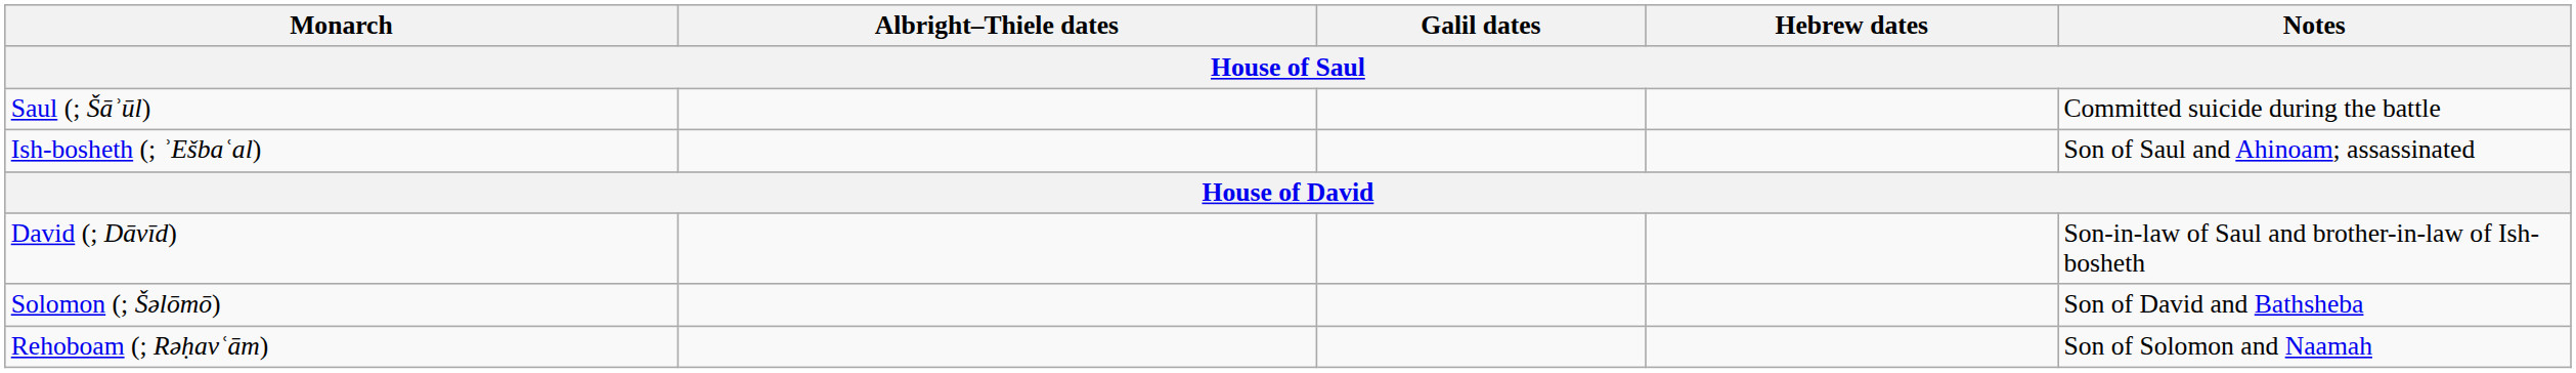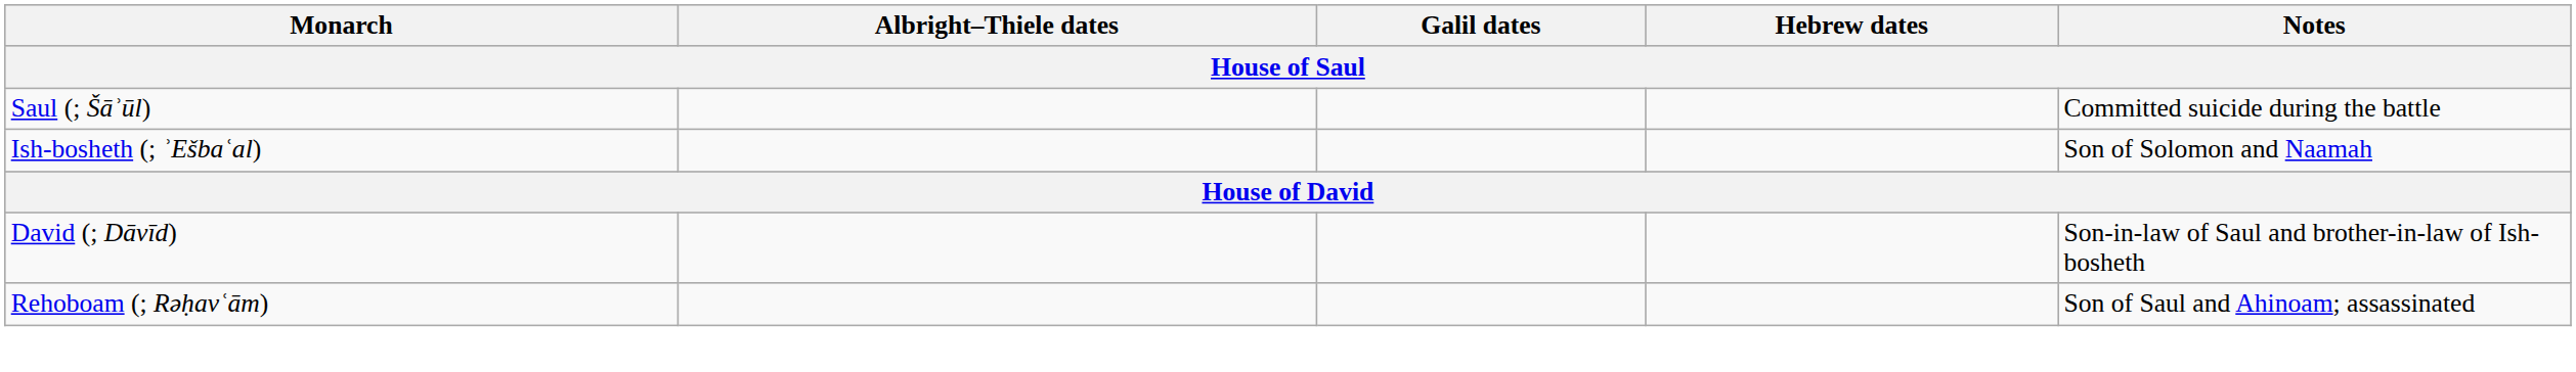Ish-bosheth (; ʾEšbaʿal) | Notes: Son of Saul and Ahinoam; assassinated -> Son of Solomon and Naamah
- row: Solomon (; Šəlōmō) | Son of David and Bathsheba
Rehoboam (; Rəḥavʿām) | Notes: Son of Solomon and Naamah -> Son of Saul and Ahinoam; assassinated
